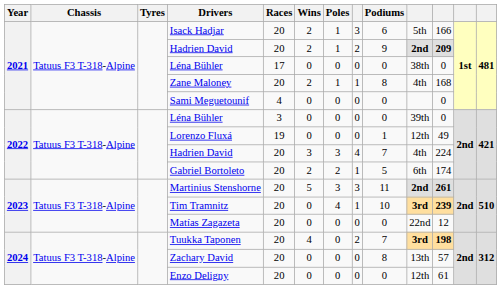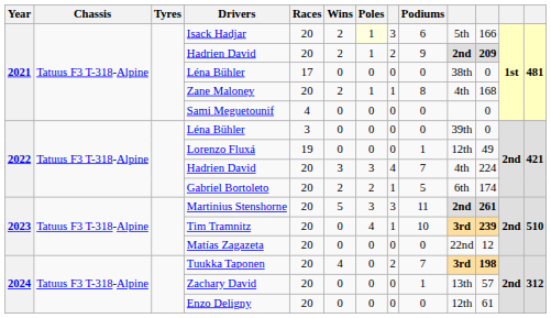Isack Hadjar | Poles: no background -> lightyellow background
Zachary David | Podiums: 8 -> 1
